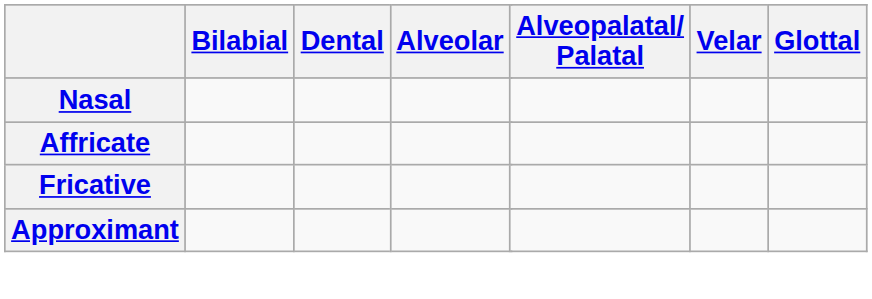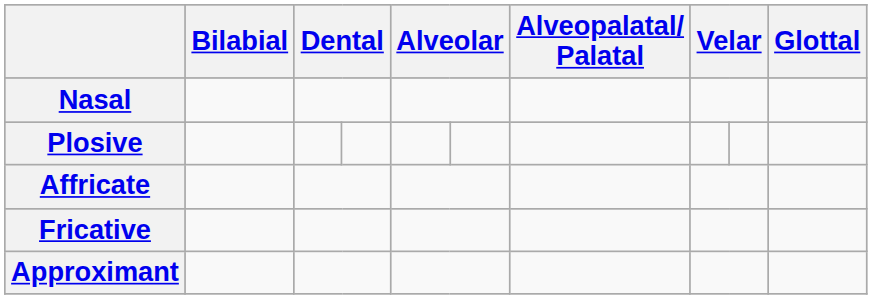+ row: Plosive
